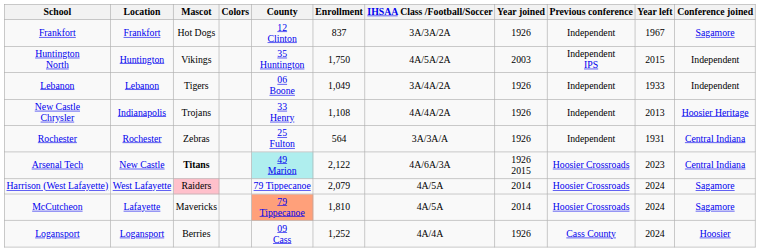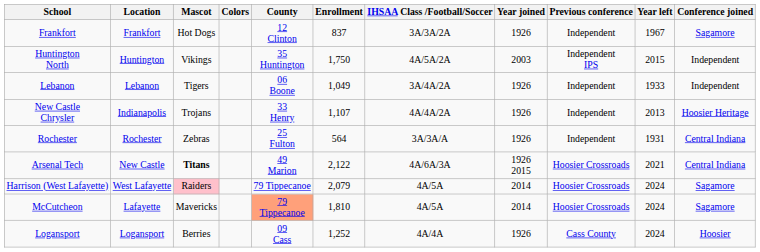New Castle Chrysler | Enrollment: 1,108 -> 1,107
Arsenal Tech | County: paleturquoise background -> no background
Arsenal Tech | Year left: 2023 -> 2021
